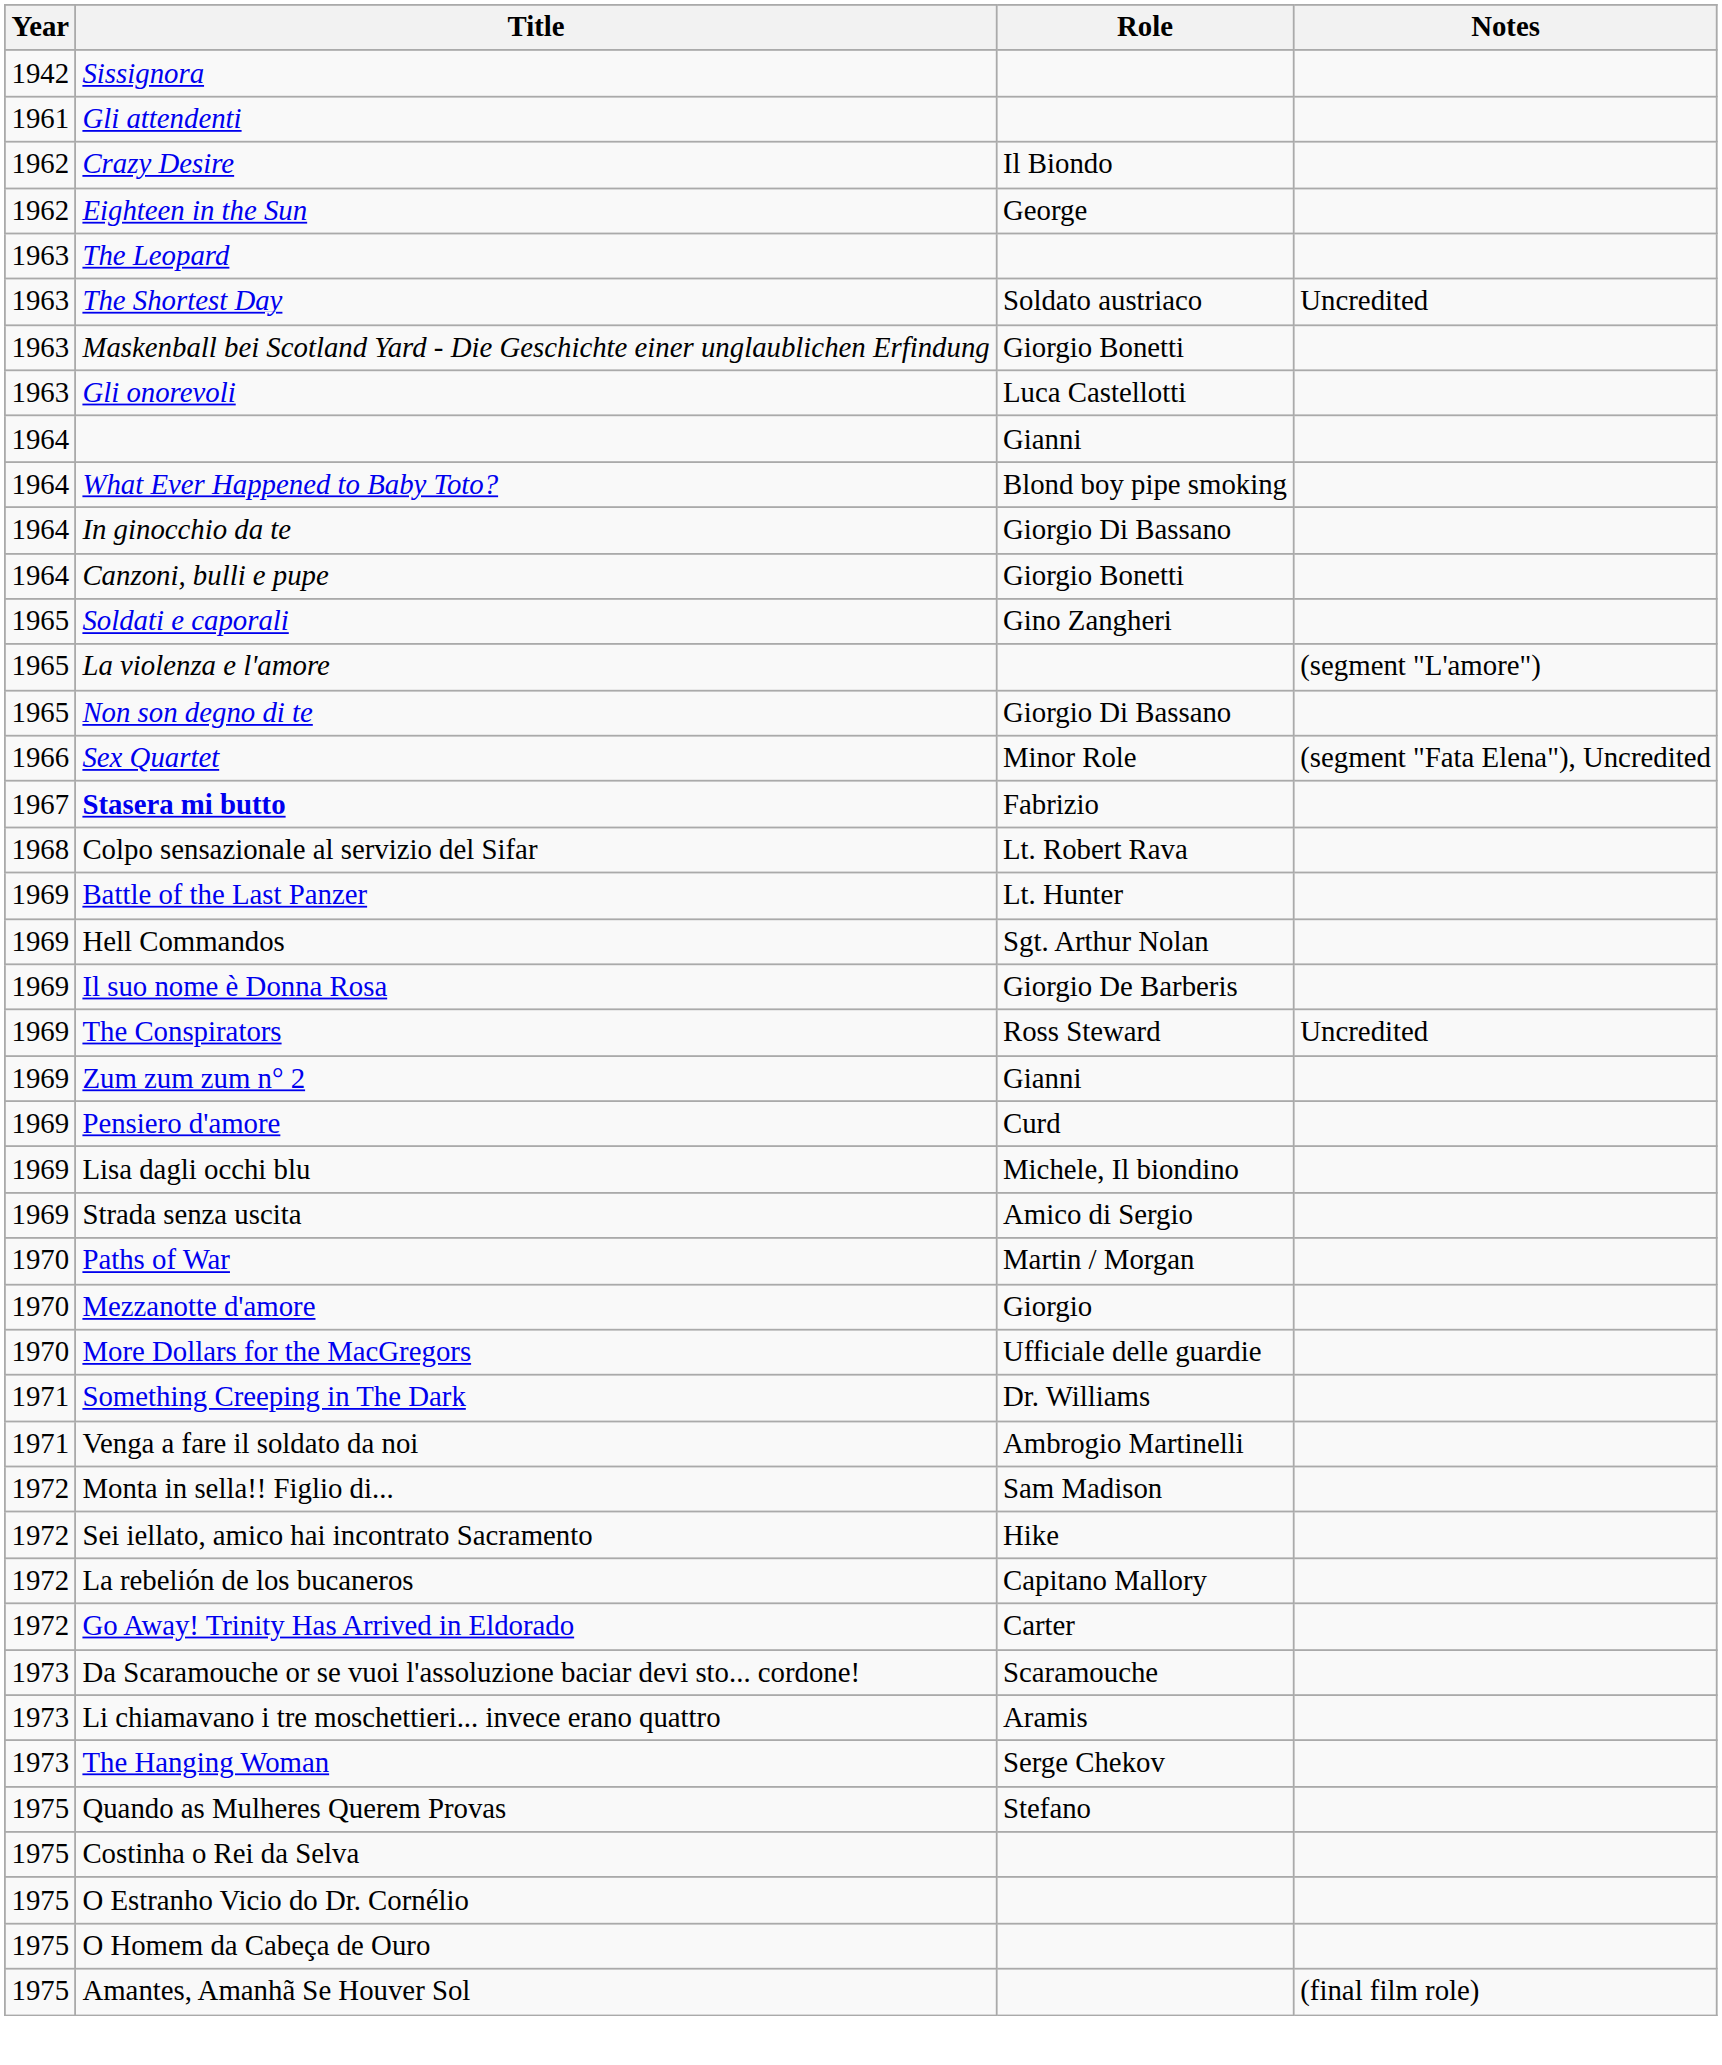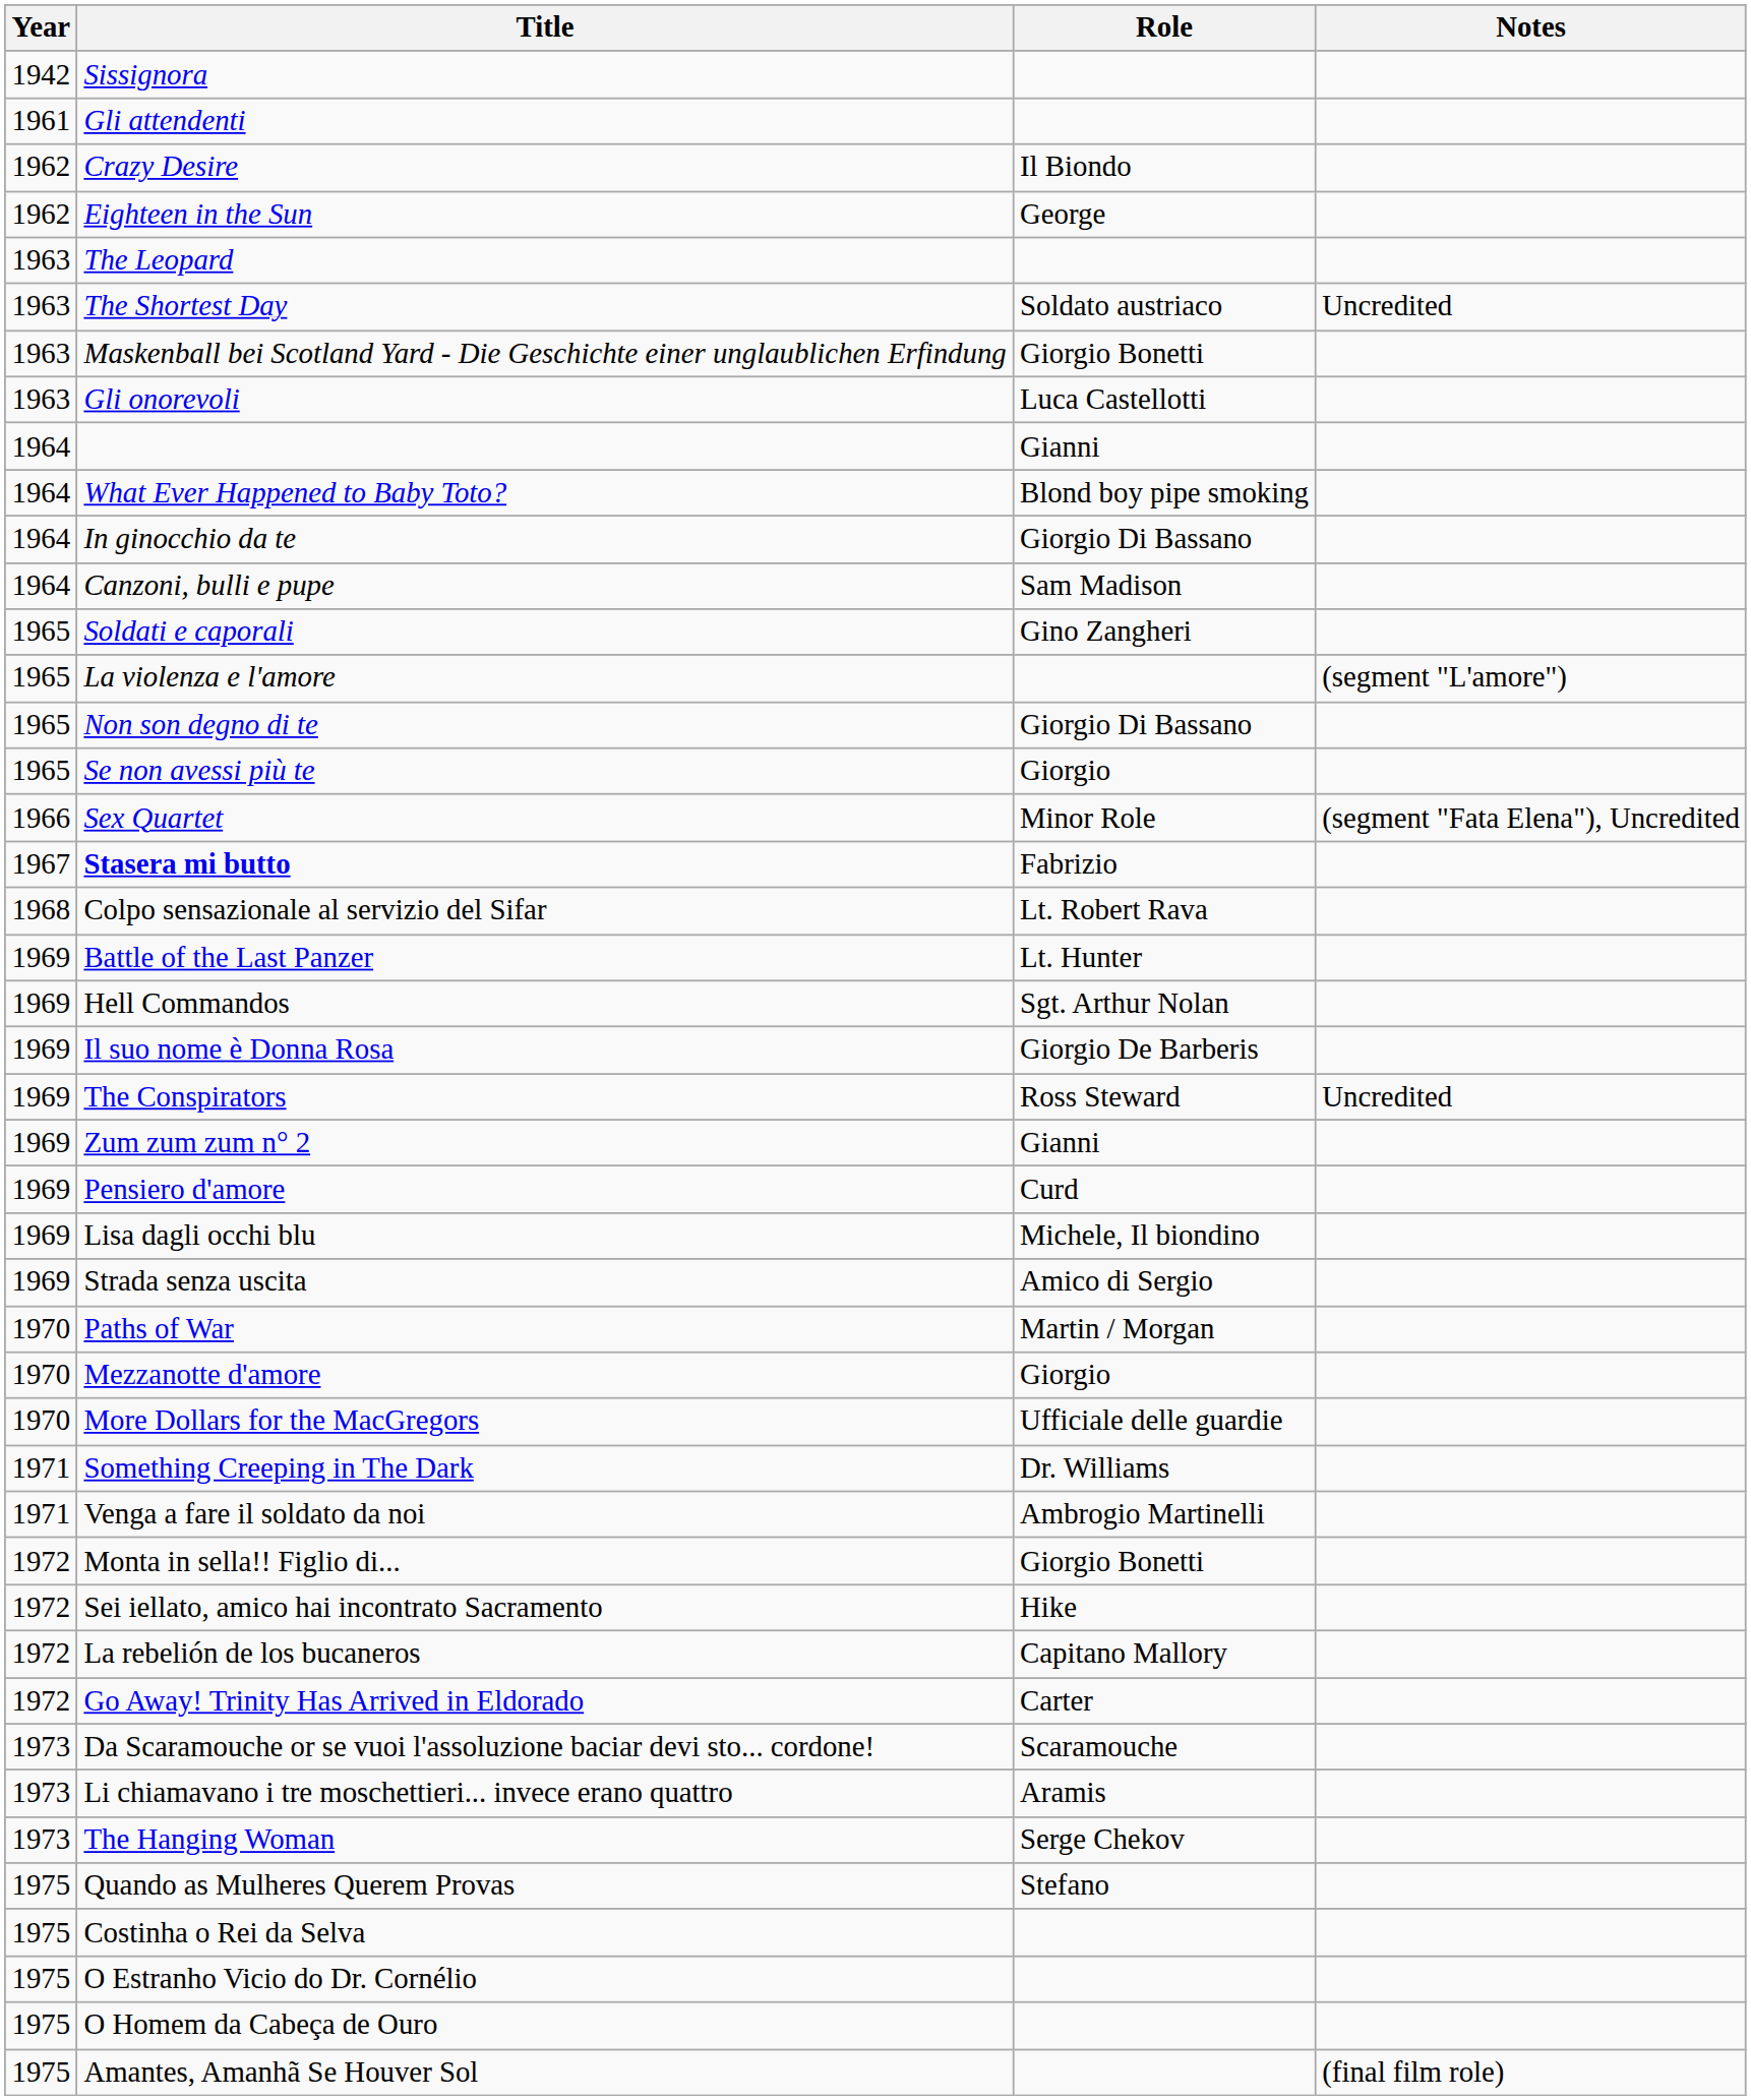Canzoni, bulli e pupe | Role: Giorgio Bonetti -> Sam Madison
+ row: 1965 | Se non avessi più te | Giorgio
Monta in sella!! Figlio di... | Role: Sam Madison -> Giorgio Bonetti
